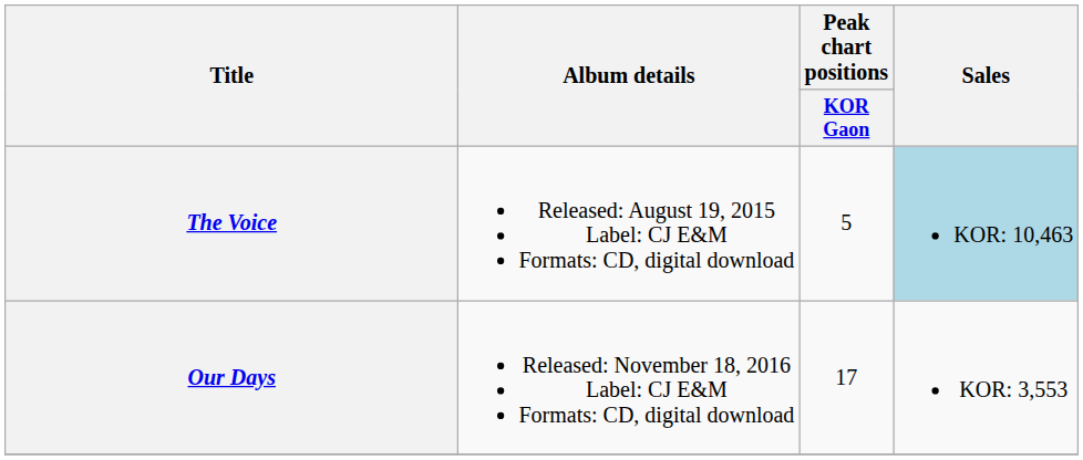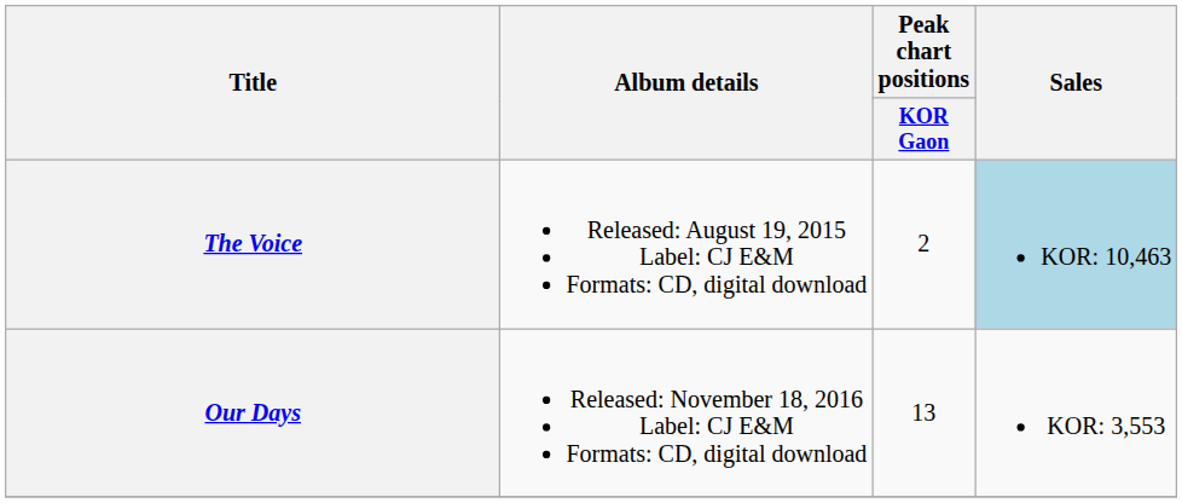The Voice | Peak chart positions / KOR Gaon: 5 -> 2
Our Days | Peak chart positions / KOR Gaon: 17 -> 13
